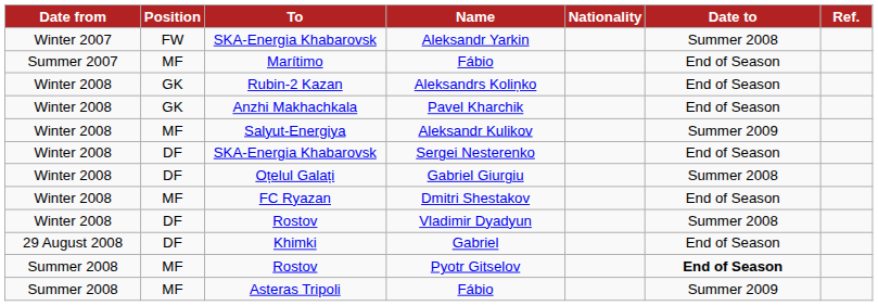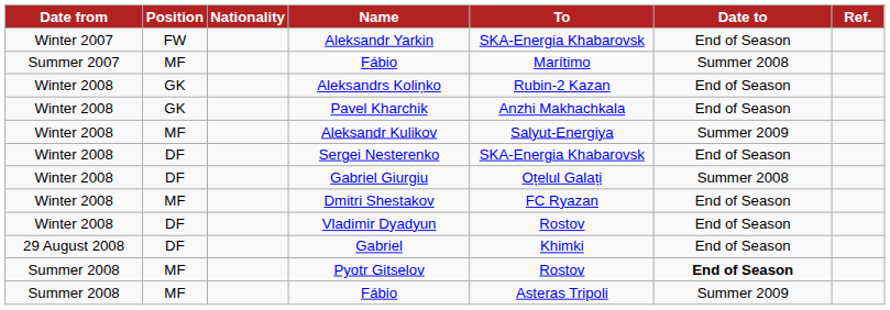columns swapped: Nationality <-> To
Aleksandr Yarkin | Date to: Summer 2008 -> End of Season
Summer 2007 / Fábio | Date to: End of Season -> Summer 2008
Vladimir Dyadyun | Date to: Summer 2008 -> End of Season
